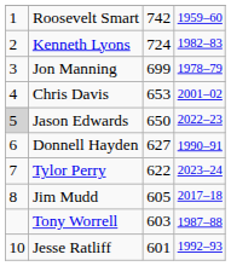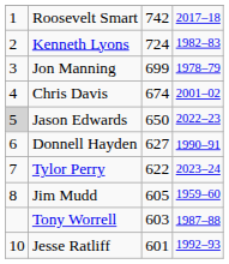Roosevelt Smart | column 4: 1959–60 -> 2017–18
Chris Davis | column 3: 653 -> 674
Jim Mudd | column 4: 2017–18 -> 1959–60
